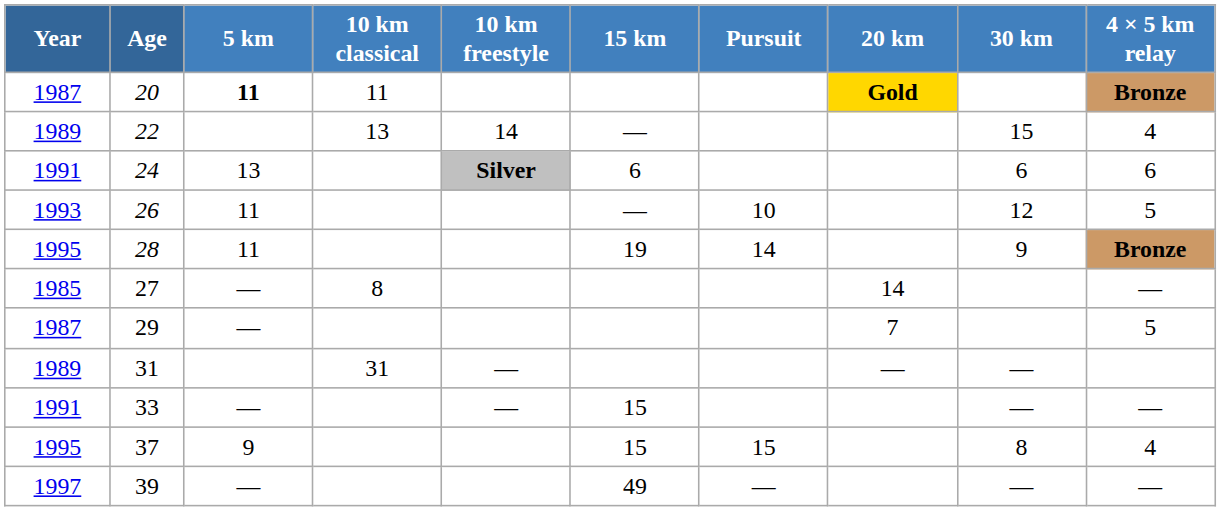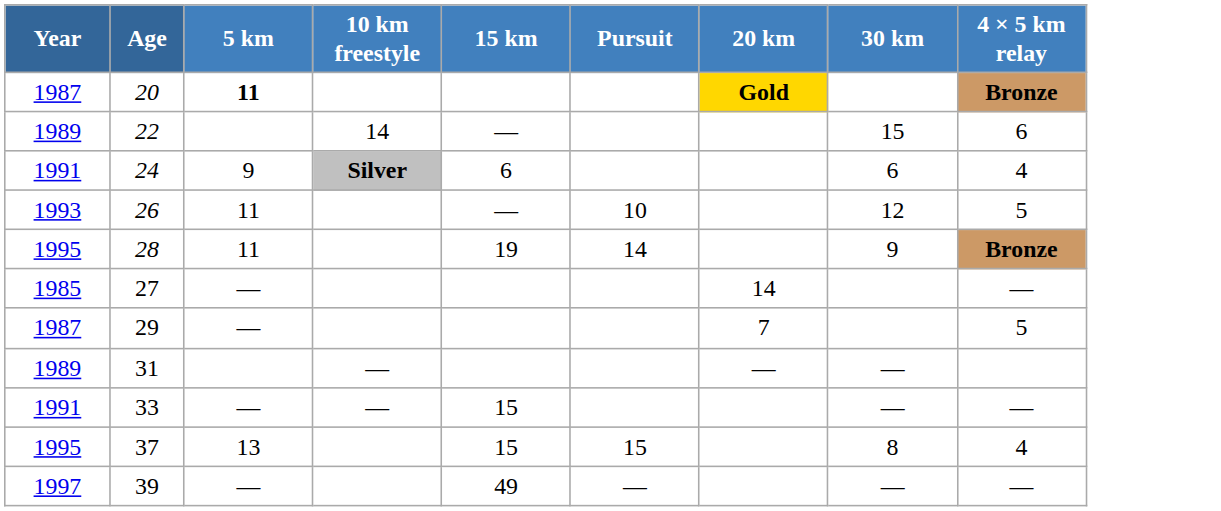- column: 10 km classical | 11 | 13 | 8 | 31
22 | 4 × 5 km relay: 4 -> 6
24 | 5 km: 13 -> 9
24 | 4 × 5 km relay: 6 -> 4
37 | 5 km: 9 -> 13
